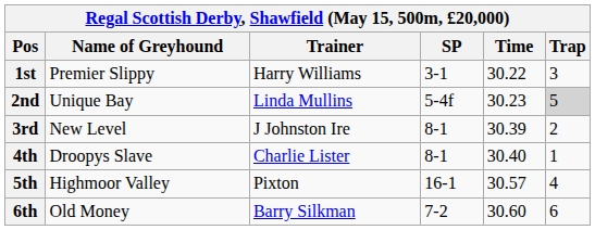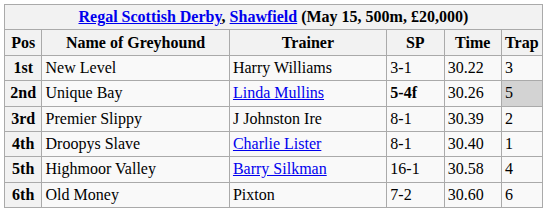1st | Name of Greyhound: Premier Slippy -> New Level
2nd | SP: normal -> bold
2nd | Time: 30.23 -> 30.26
3rd | Name of Greyhound: New Level -> Premier Slippy
5th | Trainer: Pixton -> Barry Silkman
5th | Time: 30.57 -> 30.58
6th | Trainer: Barry Silkman -> Pixton
